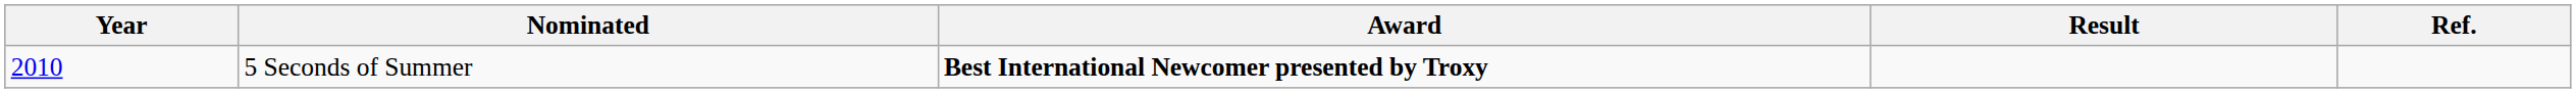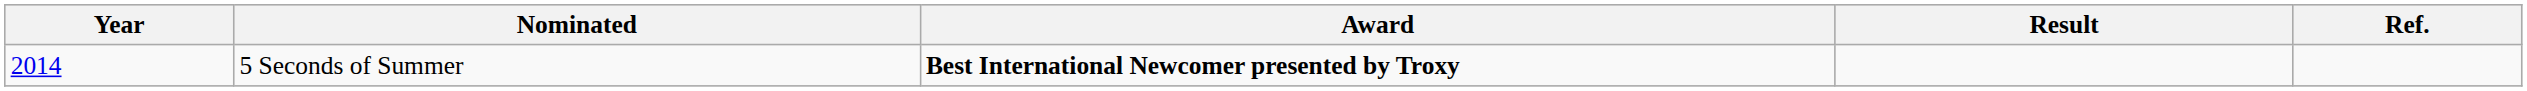5 Seconds of Summer | Year: 2010 -> 2014
